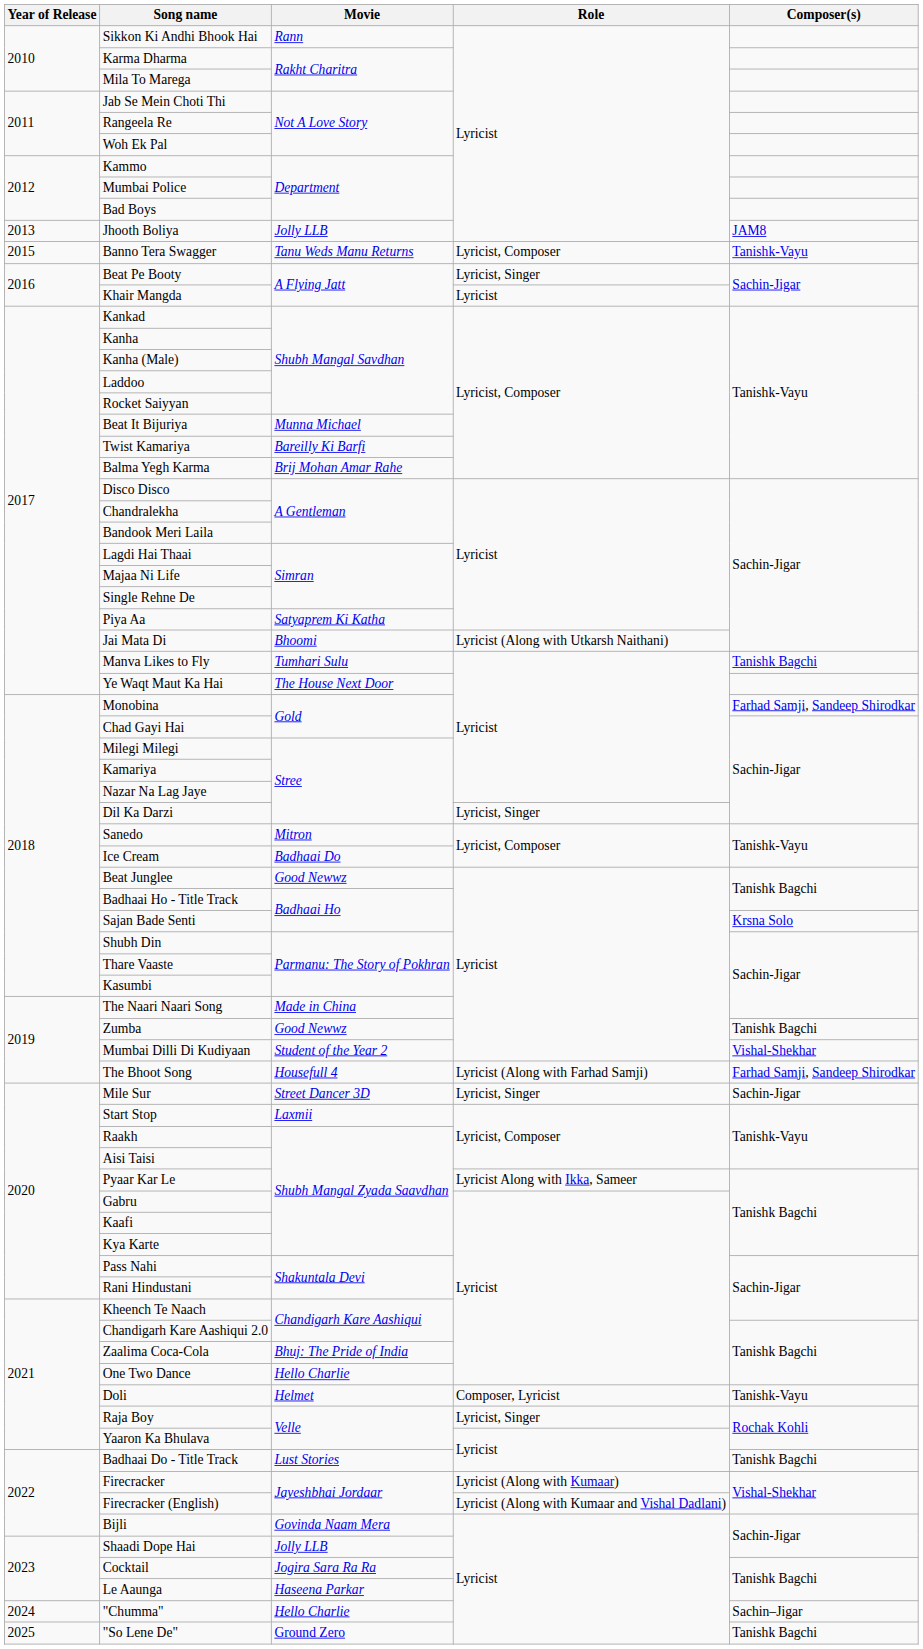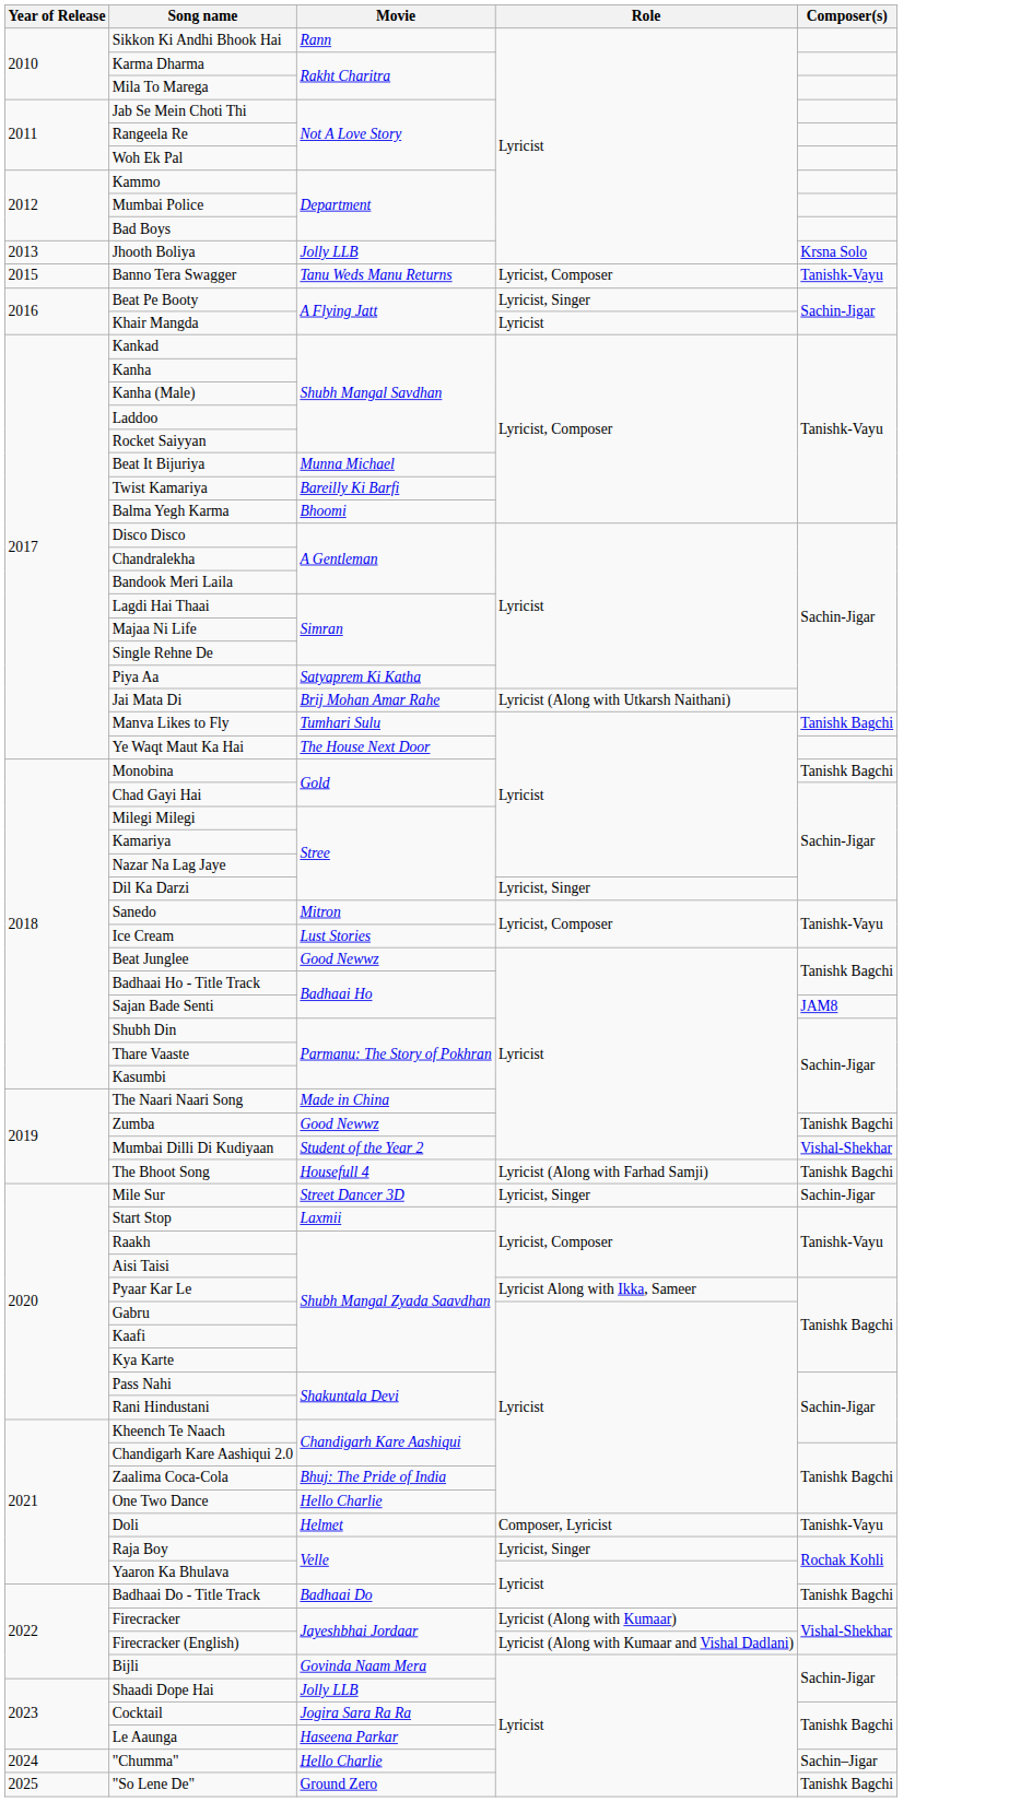Jhooth Boliya | Composer(s): JAM8 -> Krsna Solo
Balma Yegh Karma | Movie: Brij Mohan Amar Rahe -> Bhoomi
Jai Mata Di | Movie: Bhoomi -> Brij Mohan Amar Rahe
Monobina | Composer(s): Farhad Samji, Sandeep Shirodkar -> Tanishk Bagchi
Ice Cream | Movie: Badhaai Do -> Lust Stories
Sajan Bade Senti | Composer(s): Krsna Solo -> JAM8
The Bhoot Song | Composer(s): Farhad Samji, Sandeep Shirodkar -> Tanishk Bagchi
Badhaai Do - Title Track | Movie: Lust Stories -> Badhaai Do
